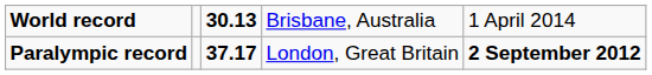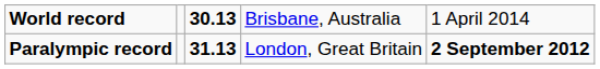Paralympic record | column 3: 37.17 -> 31.13
